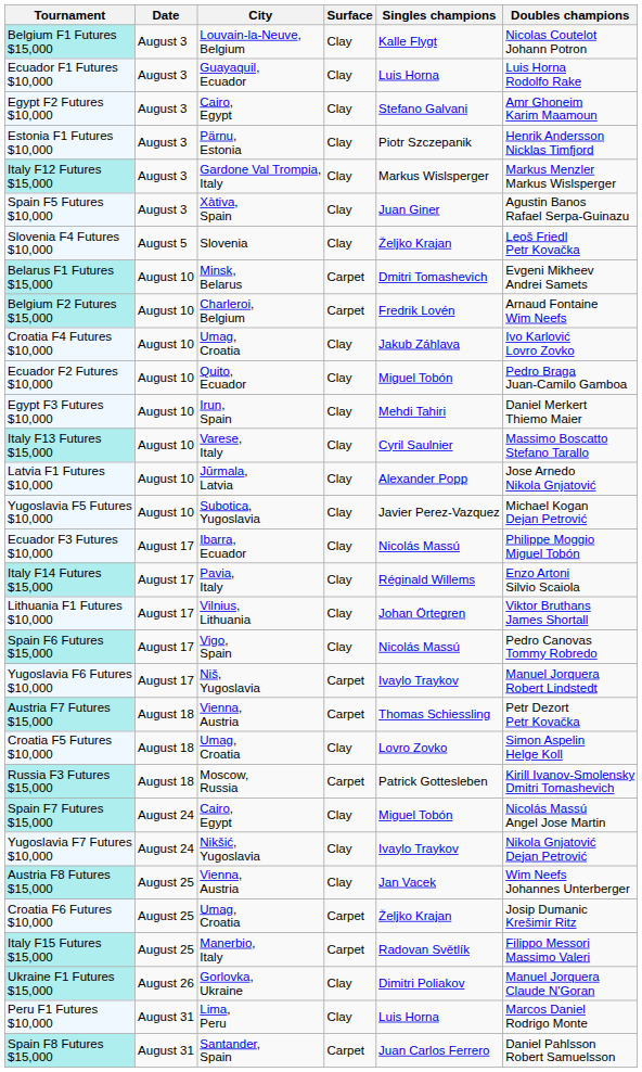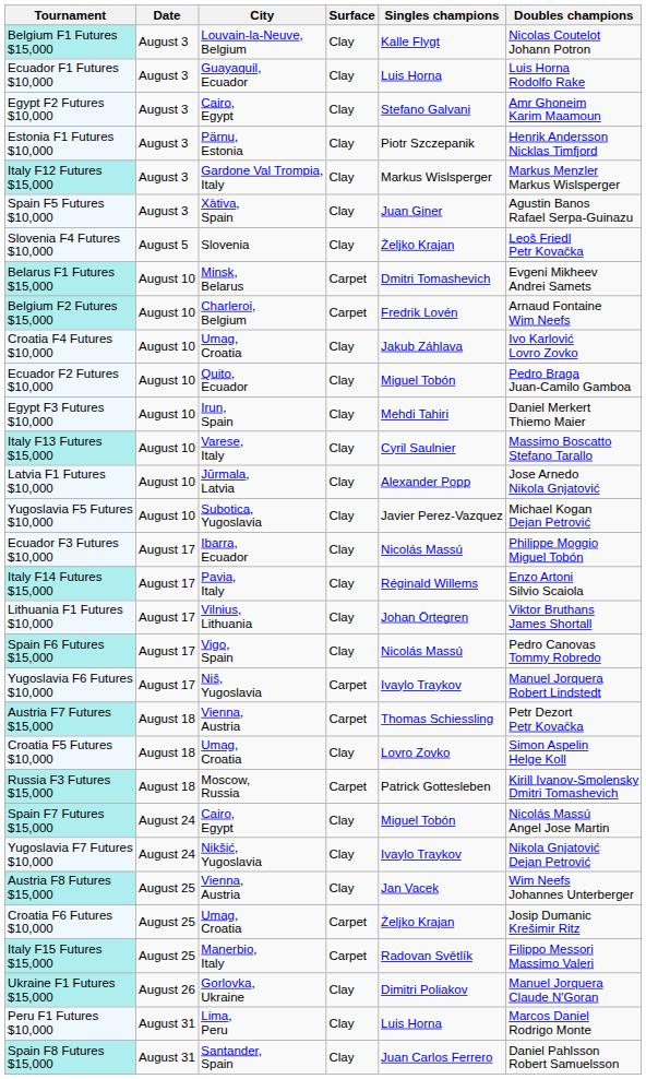Spain F8 Futures $15,000 | Surface: Carpet -> Clay
